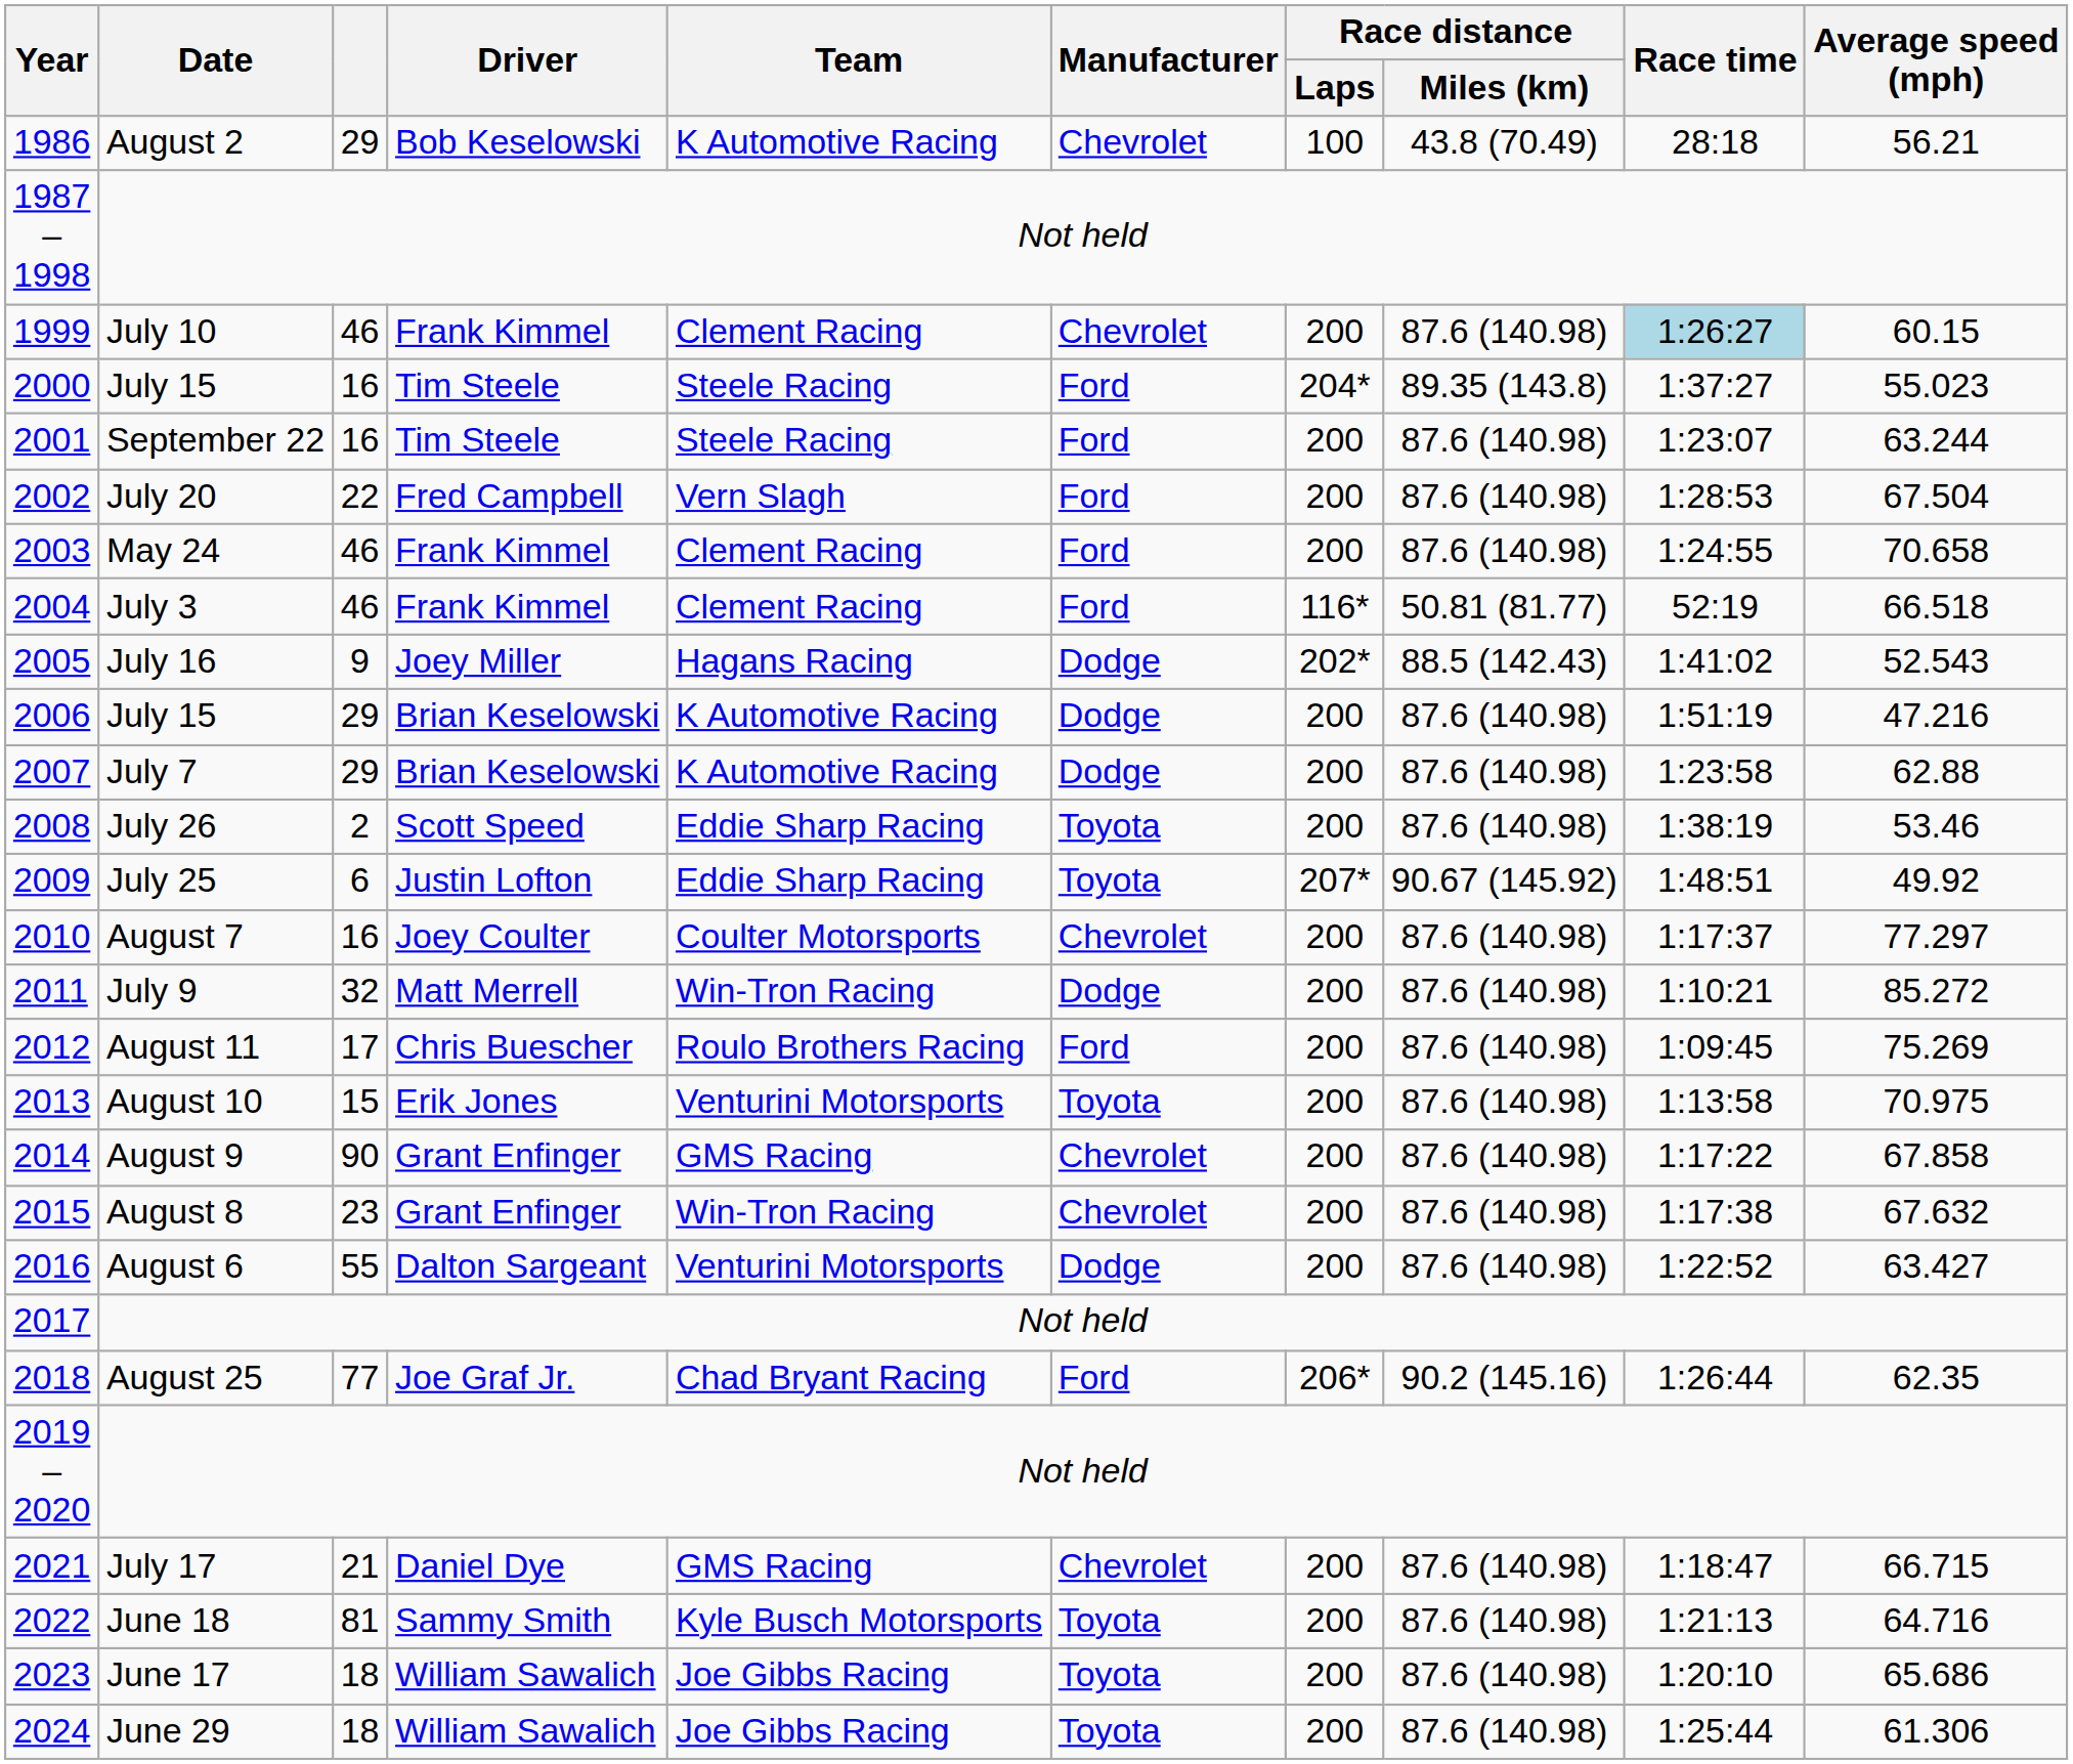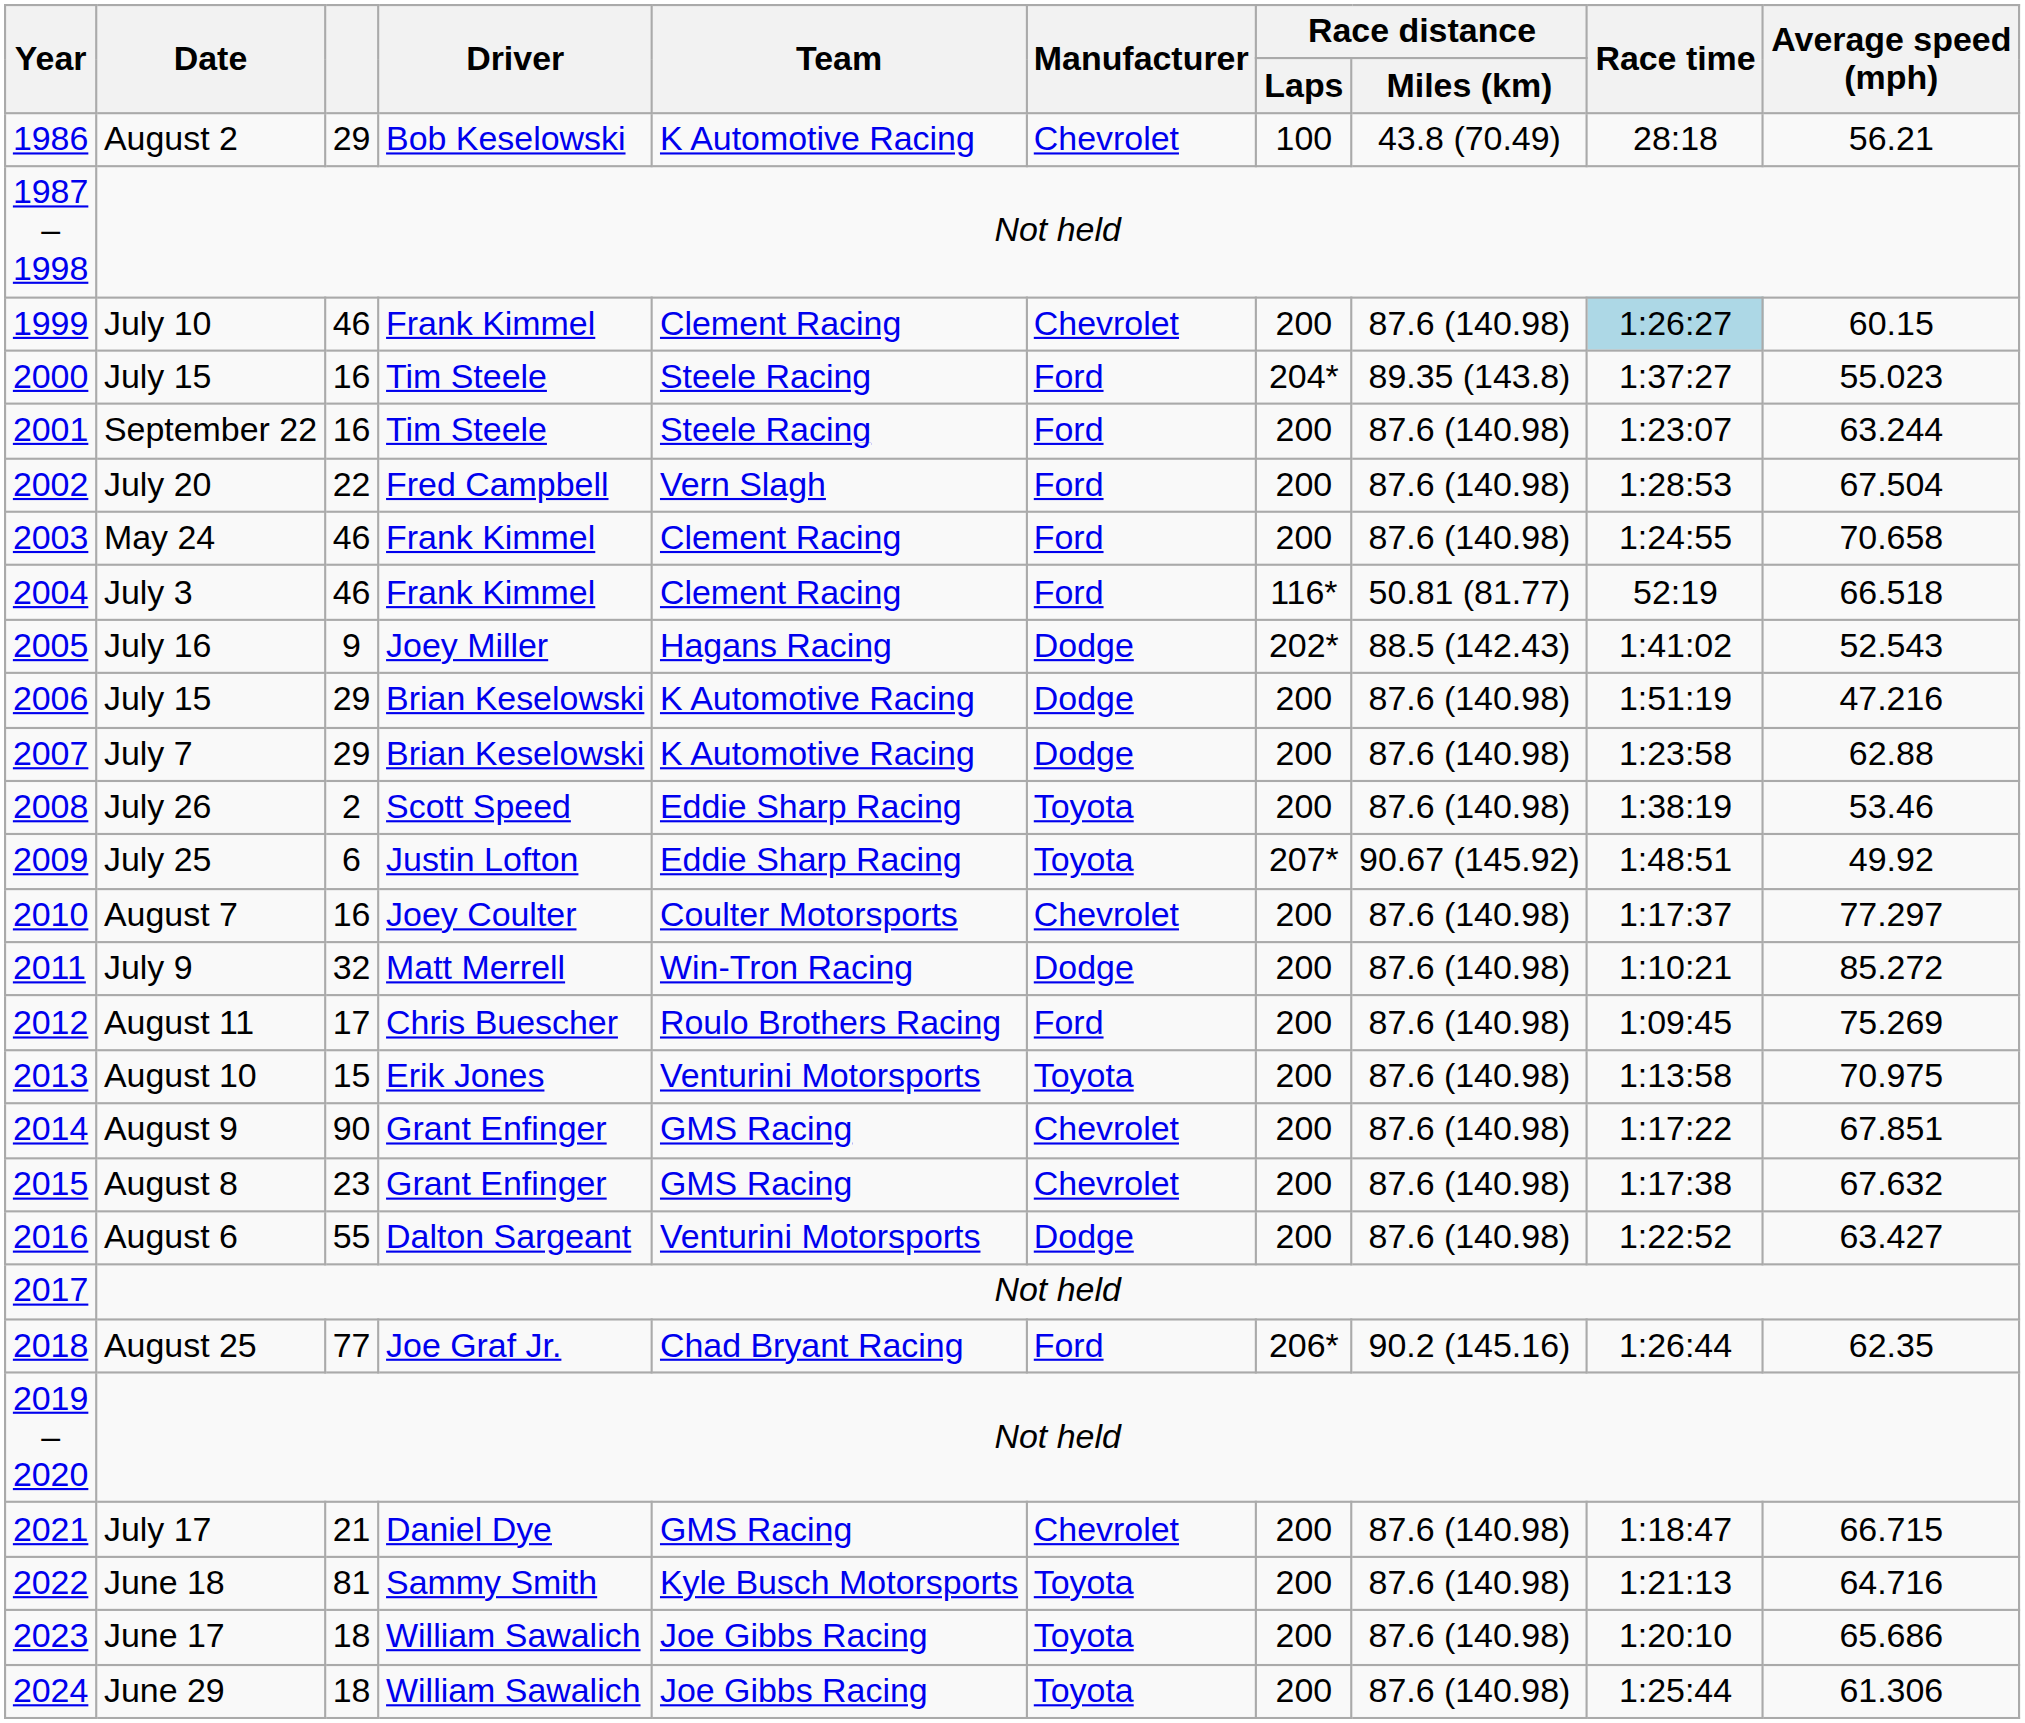2014 | Average speed (mph): 67.858 -> 67.851
2015 | Team: Win-Tron Racing -> GMS Racing
